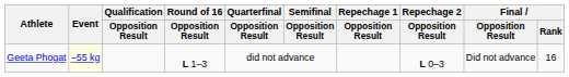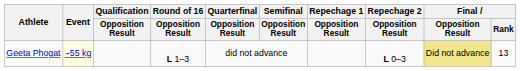Geeta Phogat | Final / Opposition Result: no background -> khaki background
Geeta Phogat | Final / Rank: 16 -> 13
